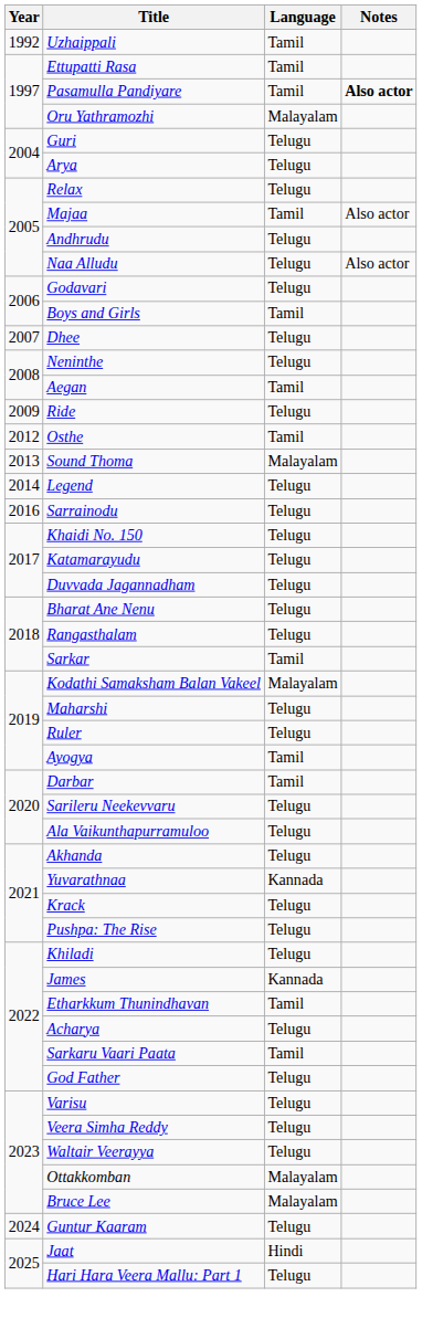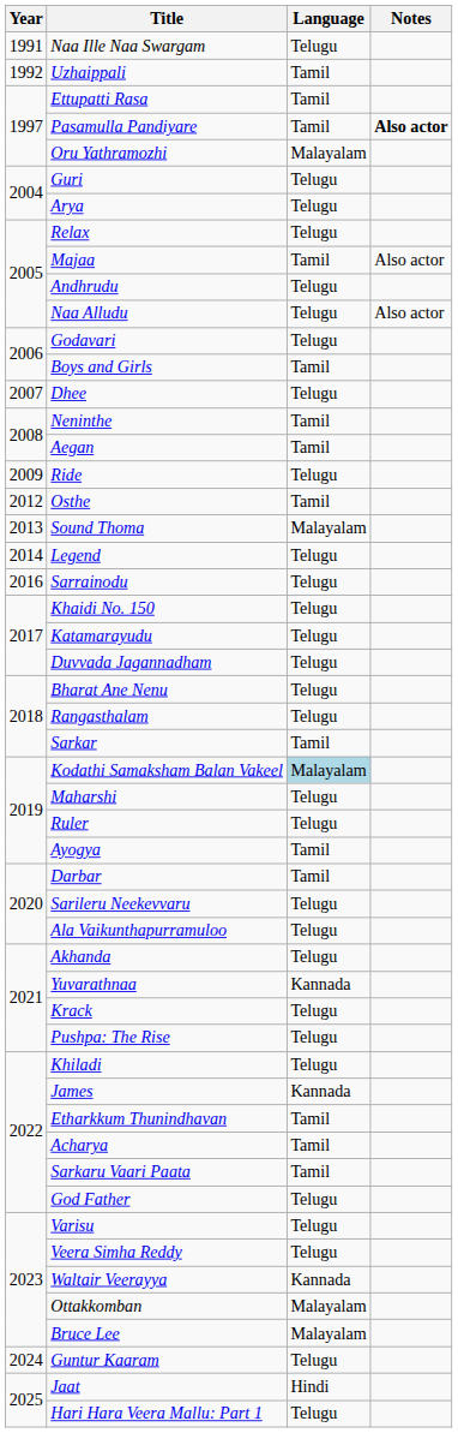+ row: 1991 | Naa Ille Naa Swargam | Telugu
Neninthe | Language: Telugu -> Tamil
Kodathi Samaksham Balan Vakeel | Language: no background -> lightblue background
Acharya | Language: Telugu -> Tamil
Waltair Veerayya | Language: Telugu -> Kannada
